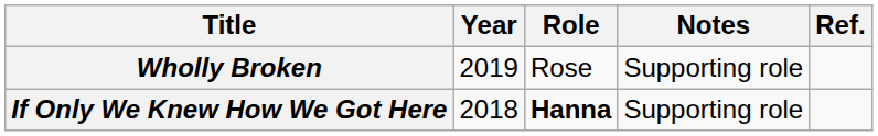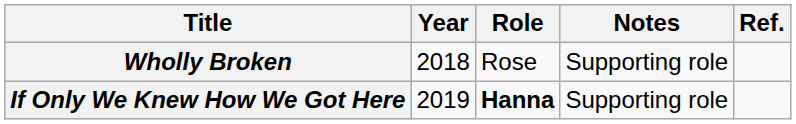Wholly Broken | Year: 2019 -> 2018
If Only We Knew How We Got Here | Year: 2018 -> 2019
